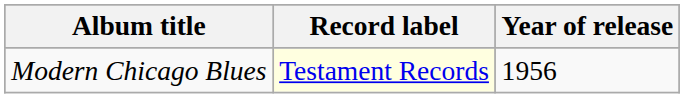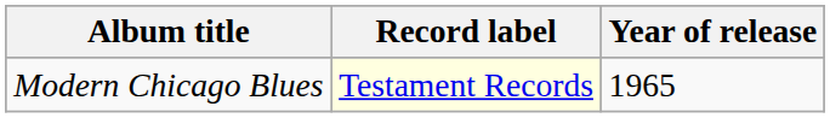Modern Chicago Blues | Year of release: 1956 -> 1965
